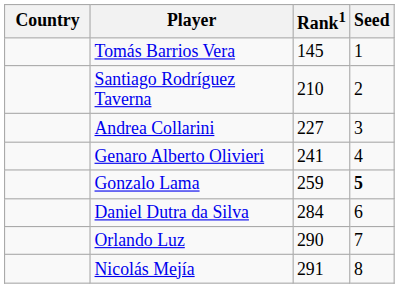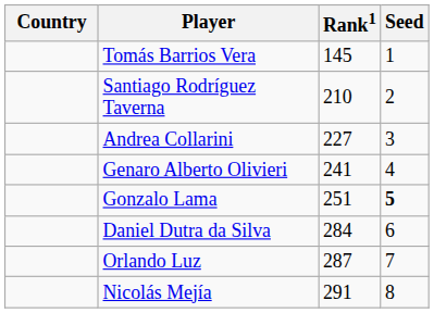Gonzalo Lama | Rank1: 259 -> 251
Orlando Luz | Rank1: 290 -> 287
